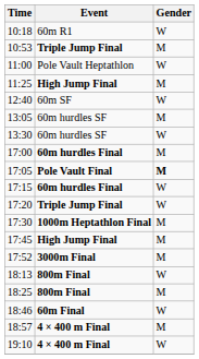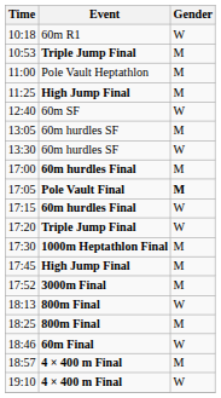11:00 | Gender: W -> M
